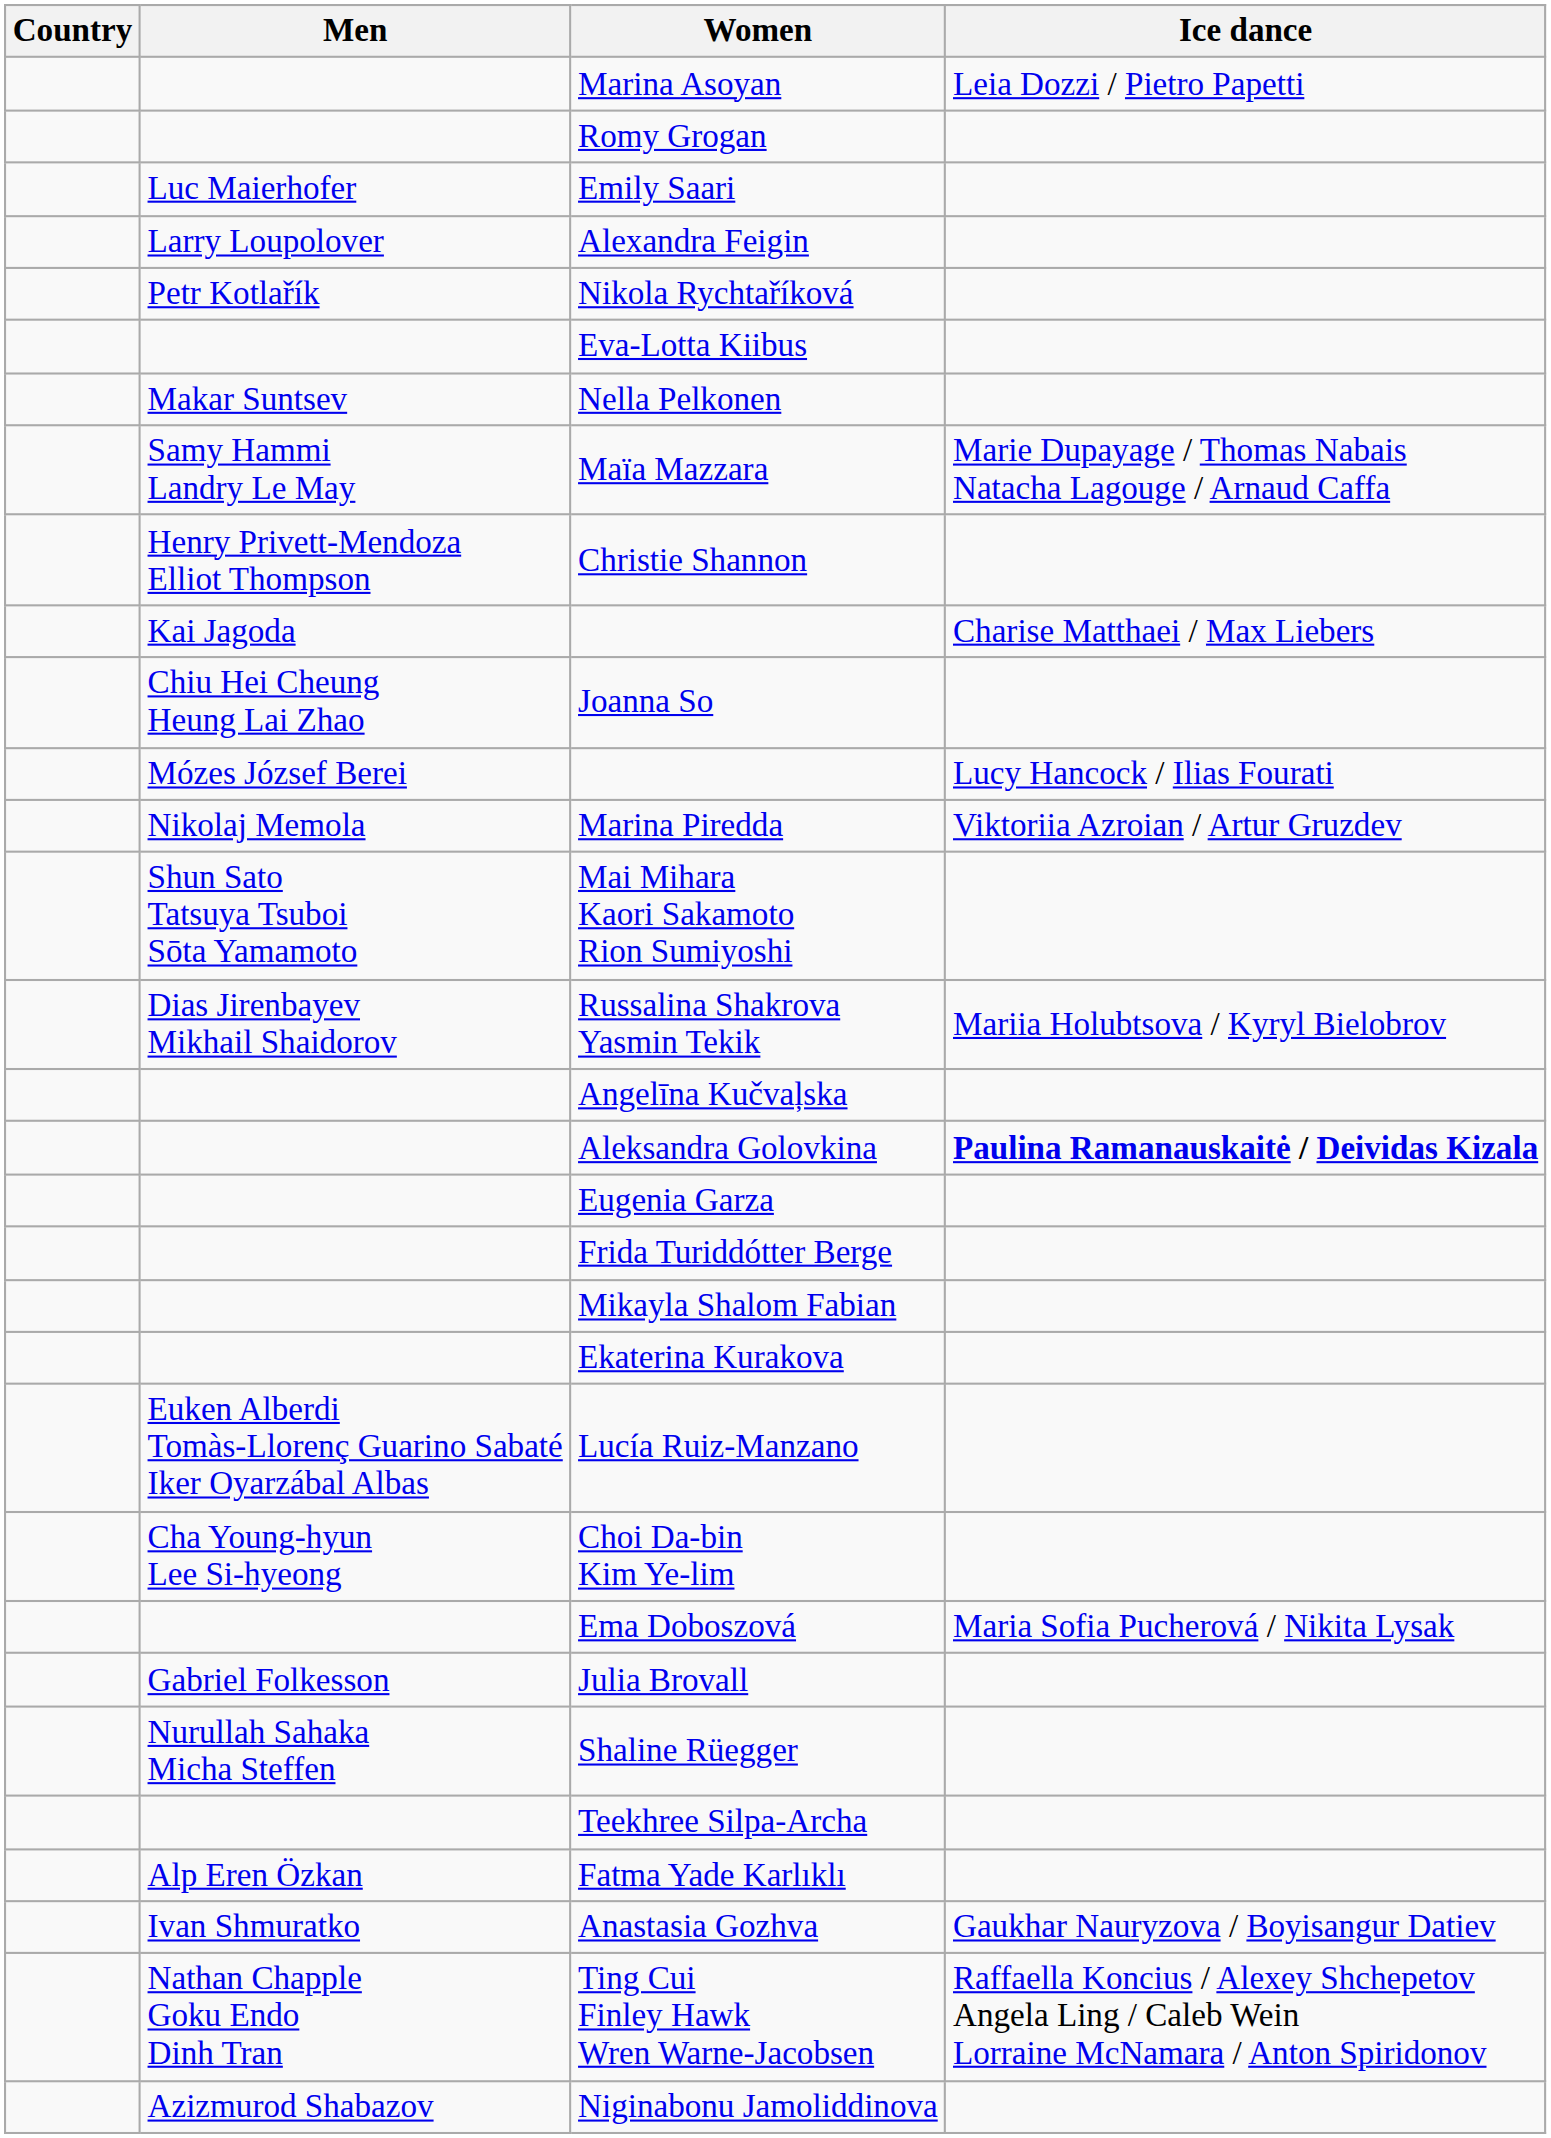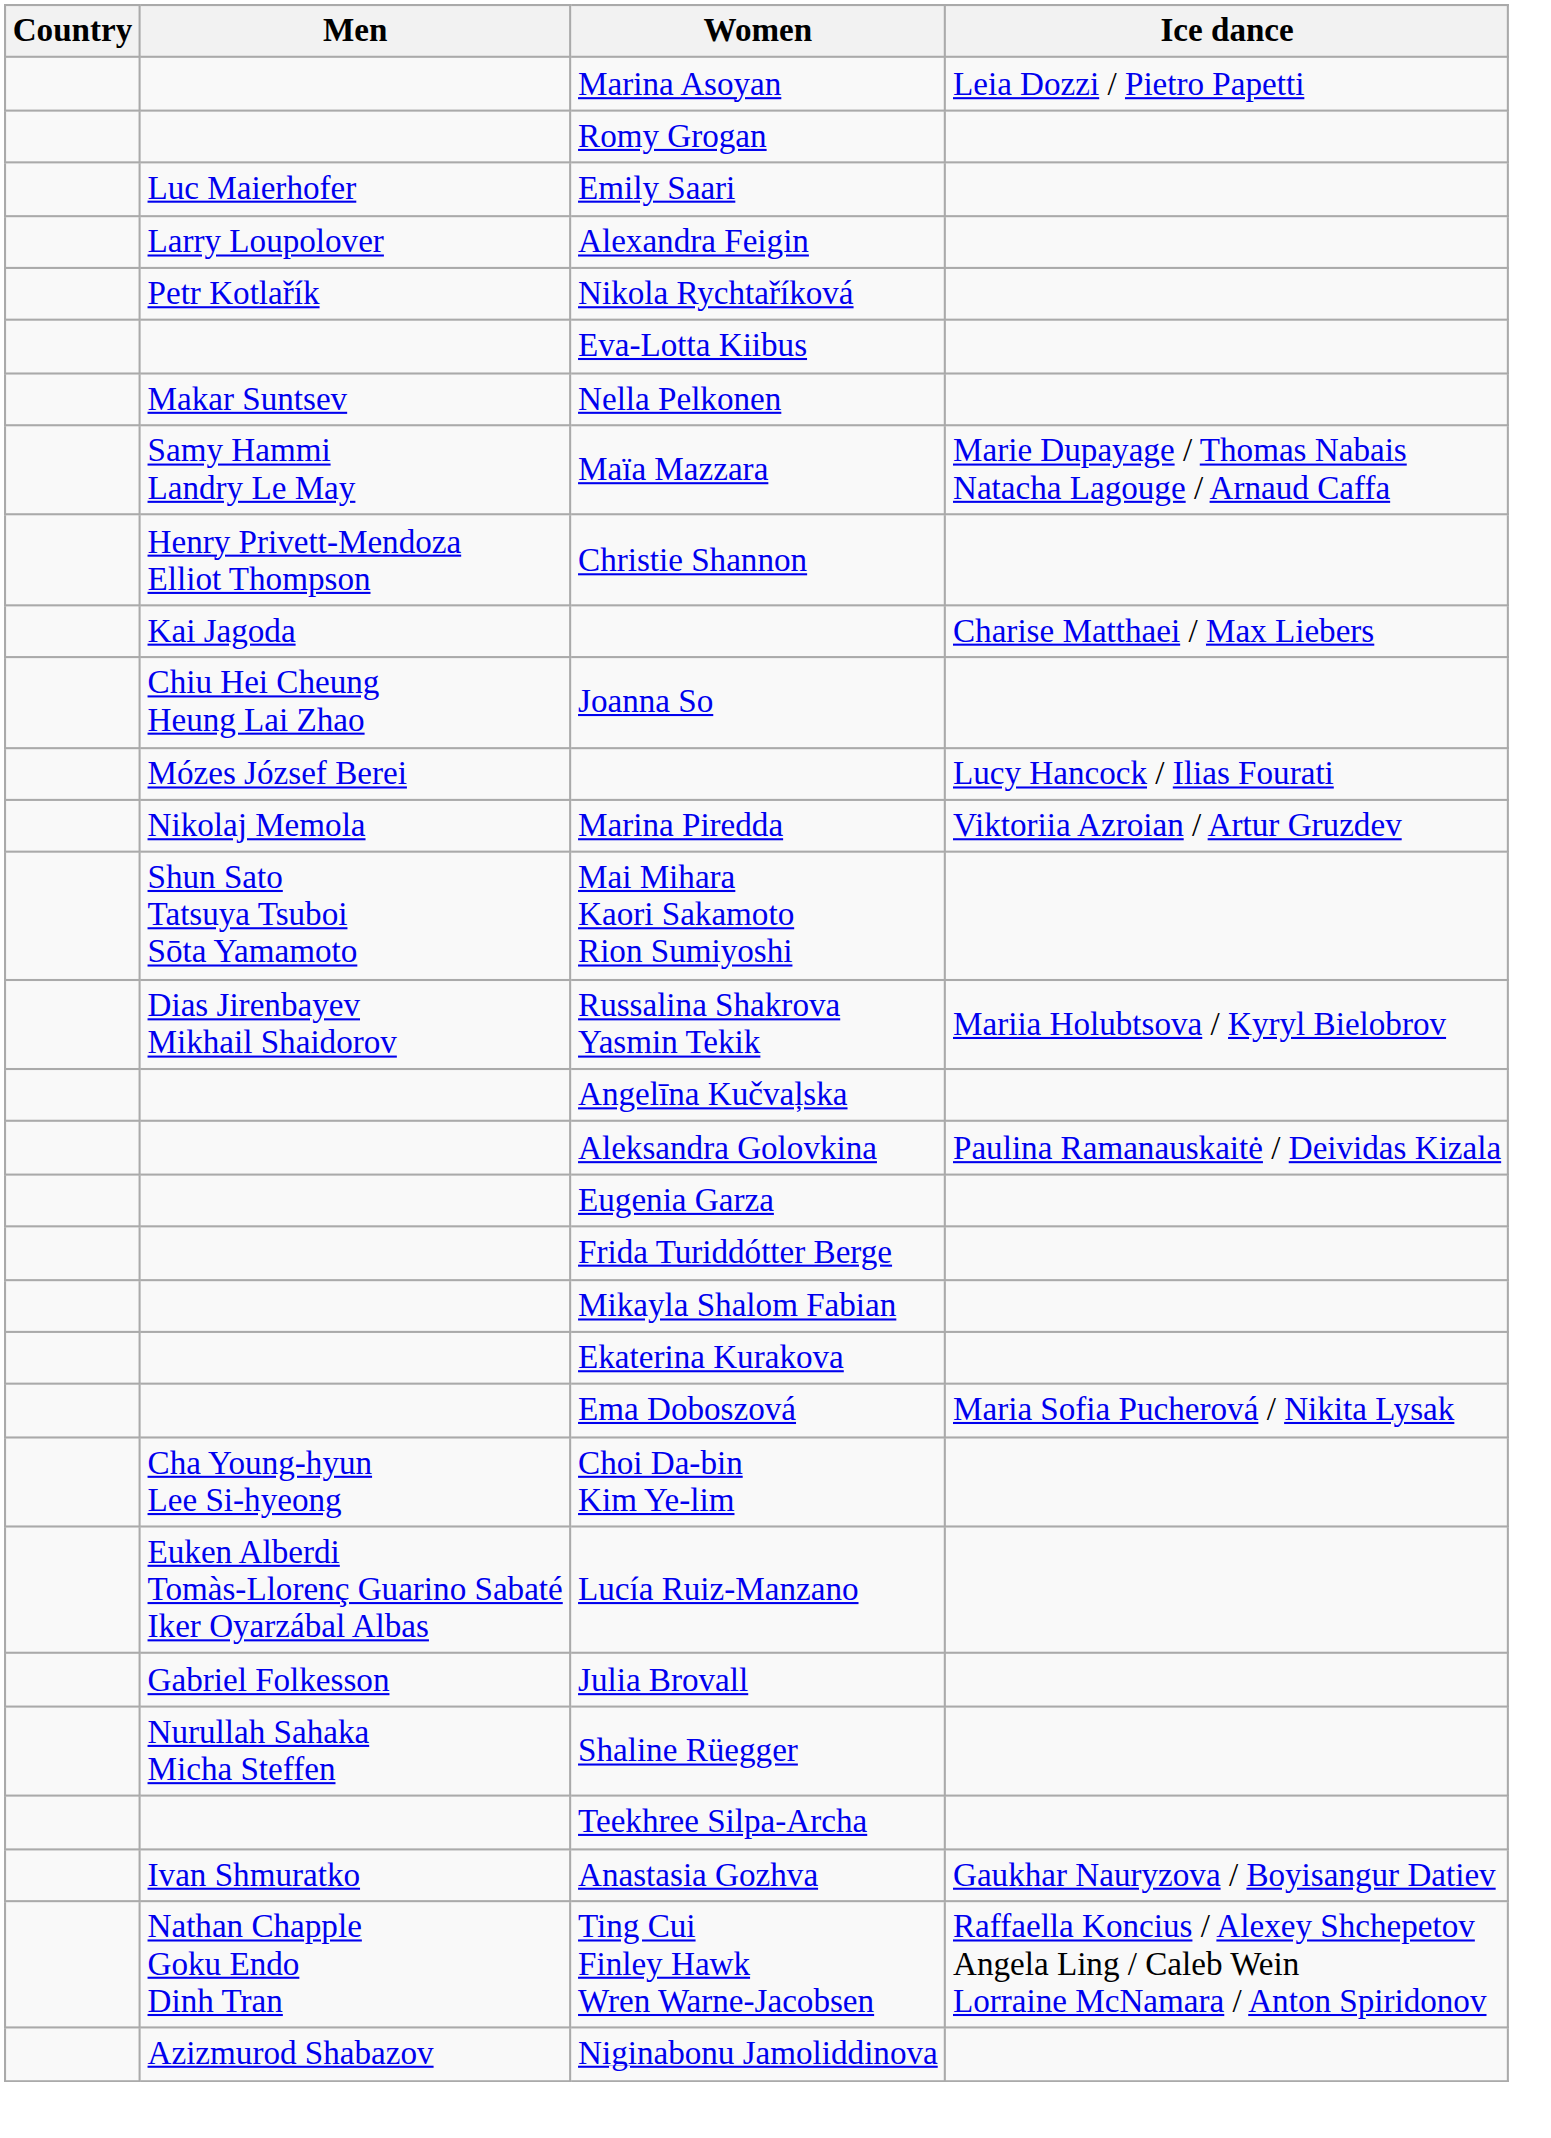Aleksandra Golovkina | Ice dance: bold -> normal
rows swapped: Ema Doboszová <-> Lucía Ruiz-Manzano
- row: Alp Eren Özkan | Fatma Yade Karlıklı
